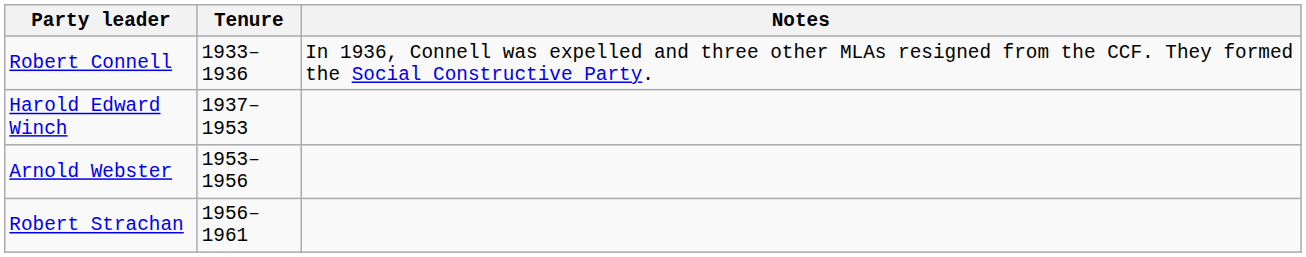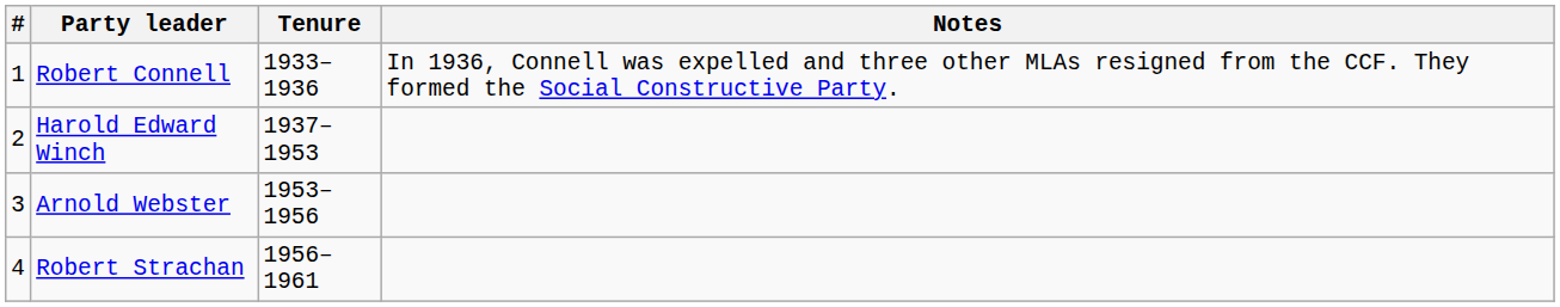+ column: # | 1 | 2 | 3 | 4
